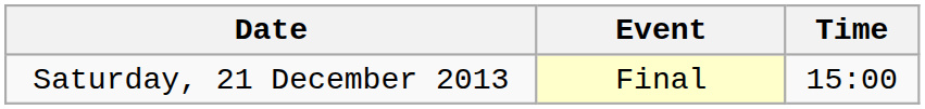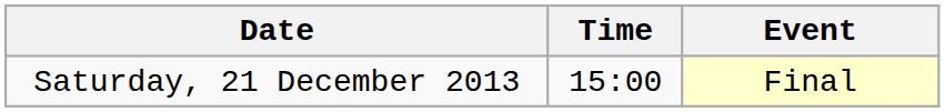columns swapped: Time <-> Event
